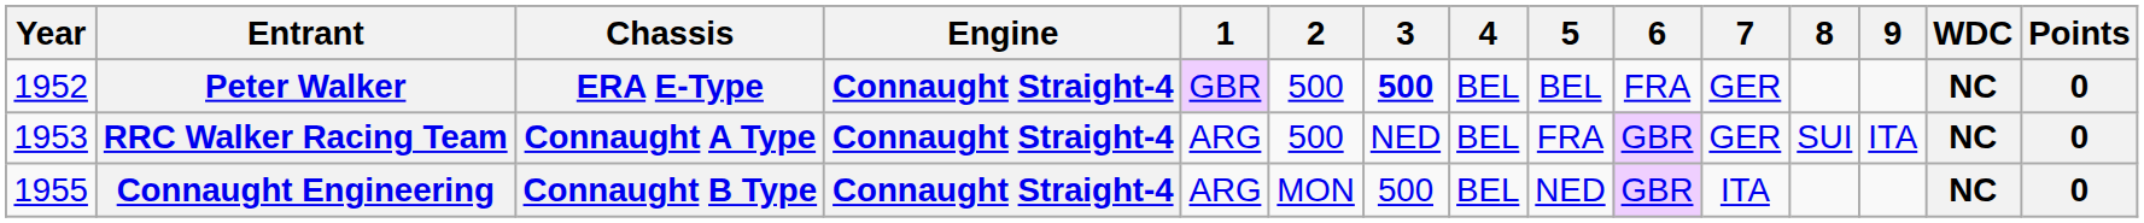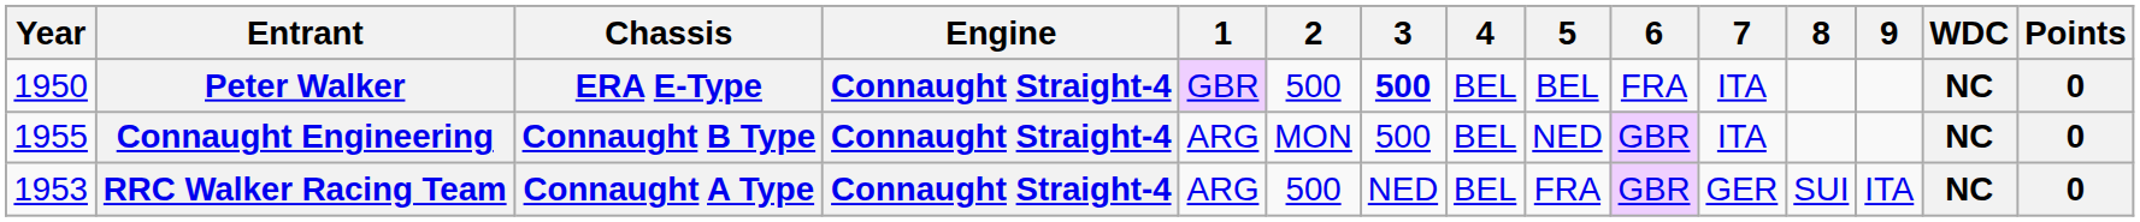Peter Walker | Year: 1952 -> 1950
Peter Walker | 7: GER -> ITA
rows swapped: RRC Walker Racing Team <-> Connaught Engineering
